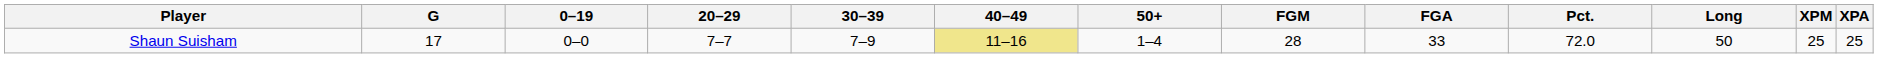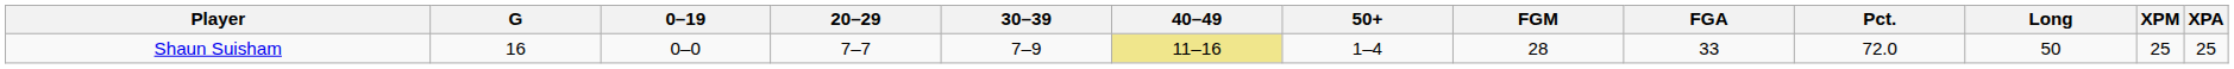Shaun Suisham | G: 17 -> 16
